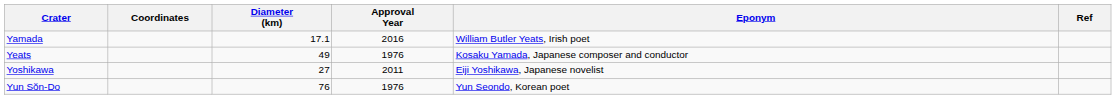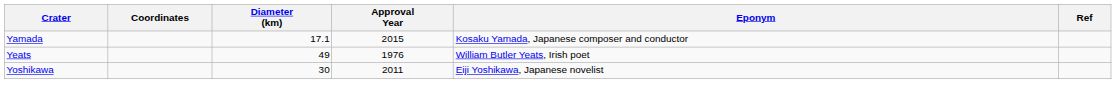Yamada | Approval Year: 2016 -> 2015
Yamada | Eponym: William Butler Yeats, Irish poet -> Kosaku Yamada, Japanese composer and conductor
Yeats | Eponym: Kosaku Yamada, Japanese composer and conductor -> William Butler Yeats, Irish poet
Yoshikawa | Diameter (km): 27 -> 30
- row: Yun Sŏn-Do | 76 | 1976 | Yun Seondo, Korean poet
